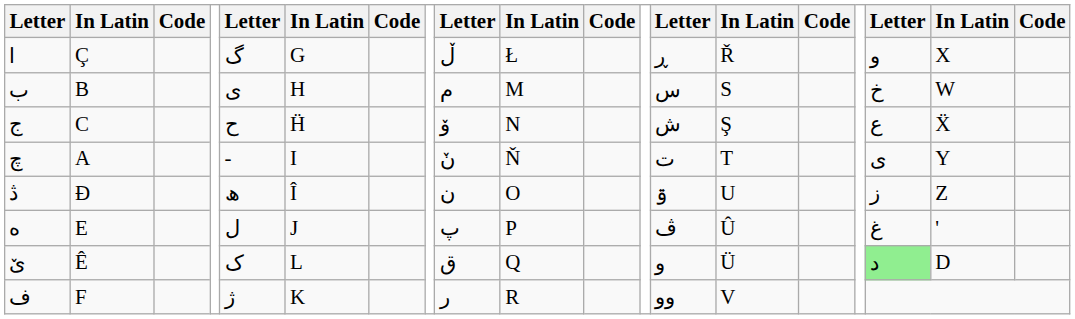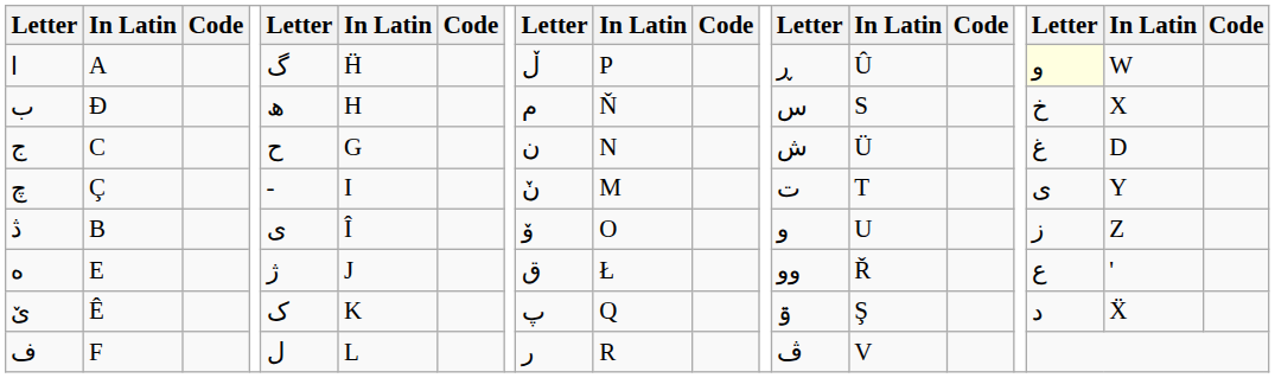ا | column 2: Ç -> A
ا | column 6: G -> Ḧ
ا | column 10: Ł -> P
ا | column 14: Ř -> Û
ا | column 17: no background -> lightyellow background
ا | column 18: X -> W
ب | column 2: B -> Đ
ب | column 5: ی -> ھ
ب | column 10: M -> Ň
ب | column 18: W -> X
ج | column 6: Ḧ -> G
ج | column 9: ۆ -> ن
ج | column 14: Ş -> Ü
ج | column 17: ع -> غ
ج | column 18: Ẍ -> D
چ | column 2: A -> Ç
چ | column 10: Ň -> M
ڎ | column 2: Đ -> B
ڎ | column 5: ھ -> ی
ڎ | column 9: ن -> ۆ
ڎ | column 13: ۊ -> و
ە | column 5: ل -> ژ
ە | column 9: پ -> ق
ە | column 10: P -> Ł
ە | column 13: ڤ -> وو
ە | column 14: Û -> Ř
ە | column 17: غ -> ع
ێ | column 6: L -> K
ێ | column 9: ق -> پ
ێ | column 13: و -> ۊ
ێ | column 14: Ü -> Ş
ێ | column 17: lightgreen background -> no background
ێ | column 18: D -> Ẍ
ف | column 5: ژ -> ل
ف | column 6: K -> L
ف | column 13: وو -> ڤ
